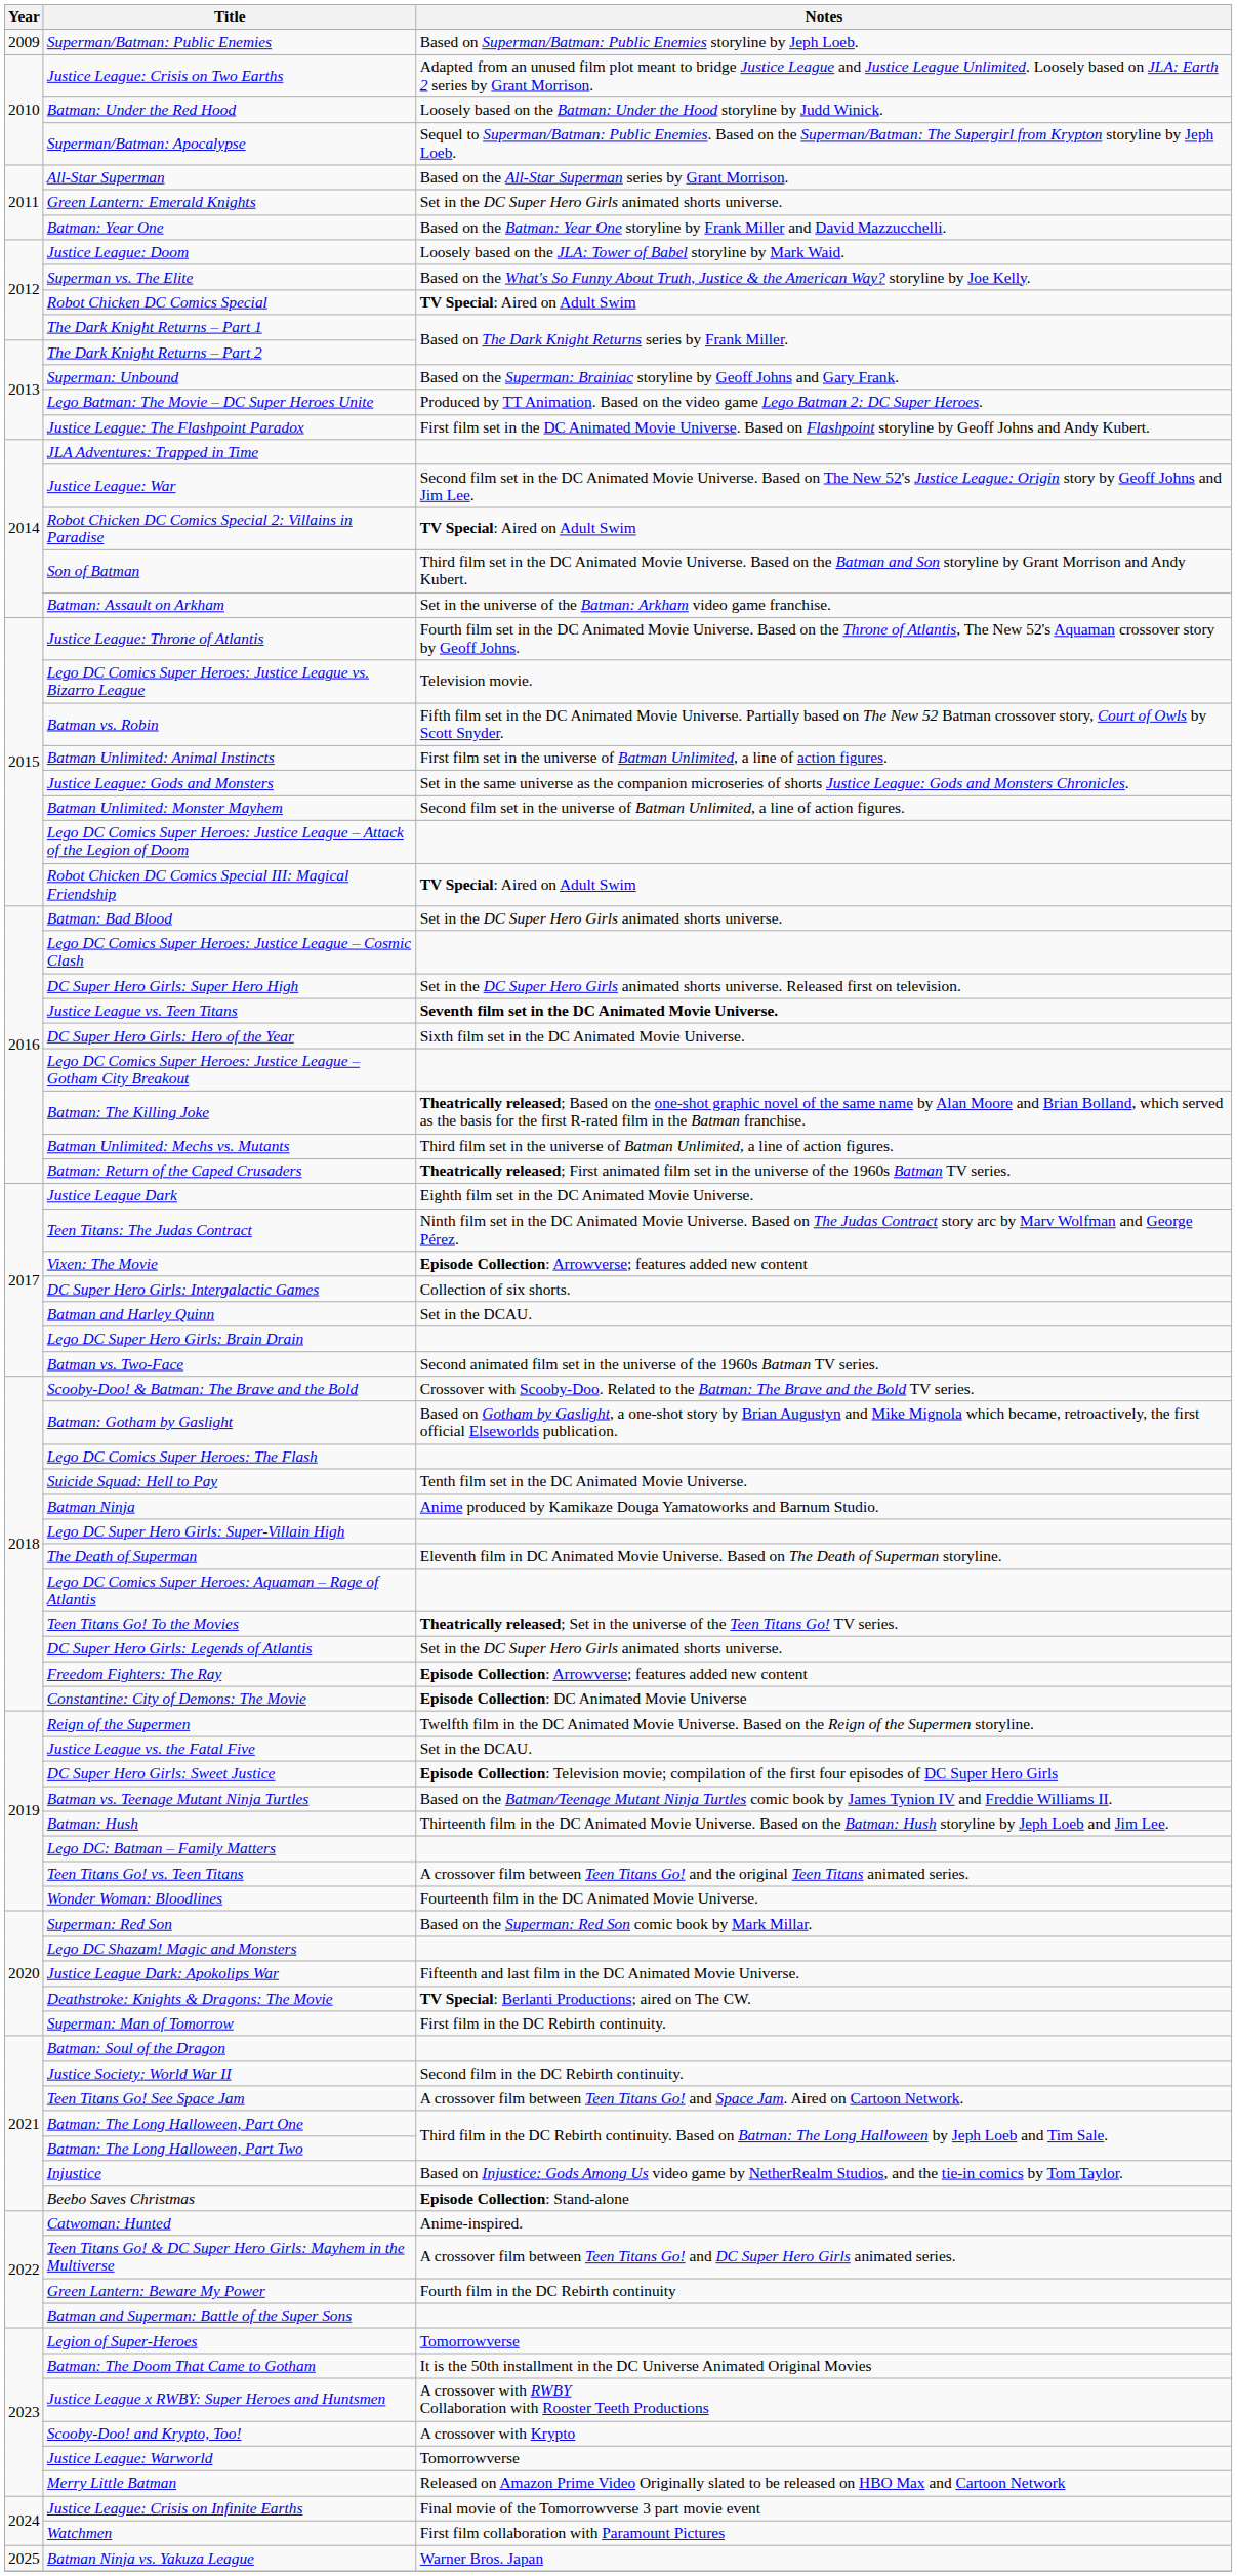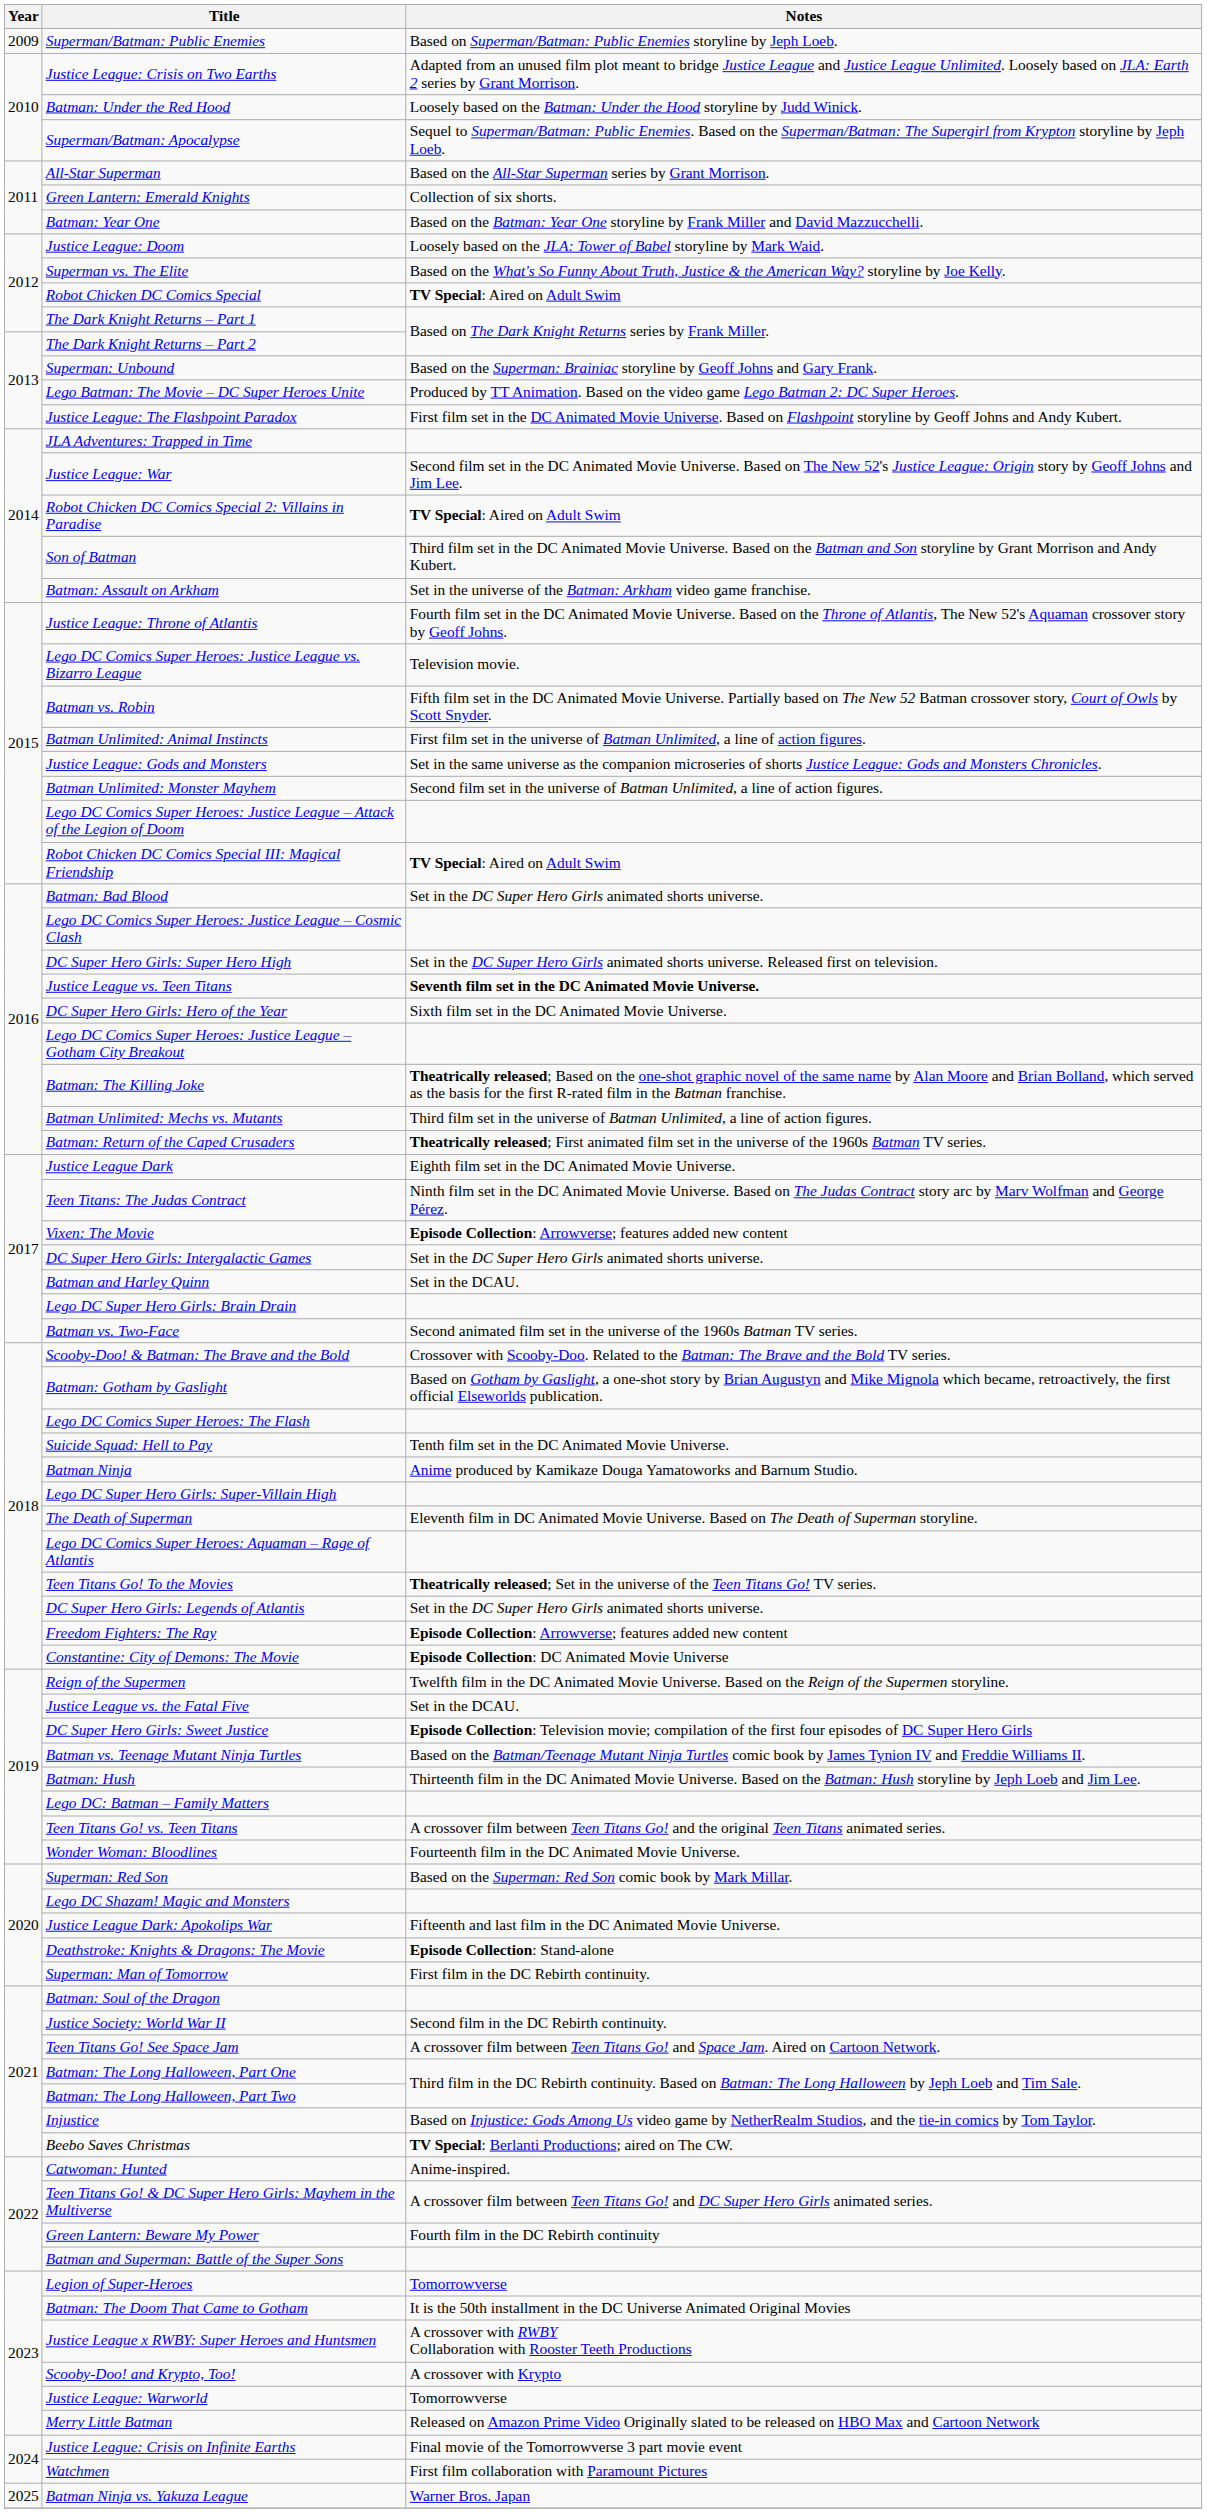Green Lantern: Emerald Knights | Notes: Set in the DC Super Hero Girls animated shorts universe. -> Collection of six shorts.
DC Super Hero Girls: Intergalactic Games | Notes: Collection of six shorts. -> Set in the DC Super Hero Girls animated shorts universe.
Deathstroke: Knights & Dragons: The Movie | Notes: TV Special: Berlanti Productions; aired on The CW. -> Episode Collection: Stand-alone
Beebo Saves Christmas | Notes: Episode Collection: Stand-alone -> TV Special: Berlanti Productions; aired on The CW.
